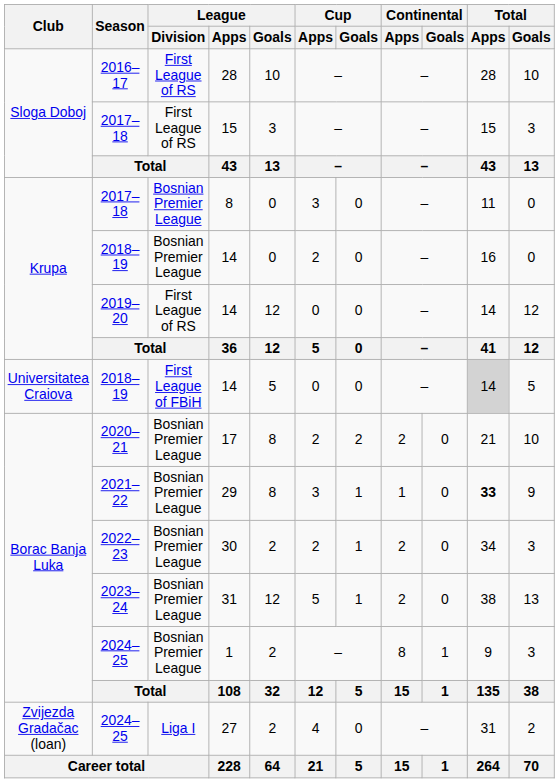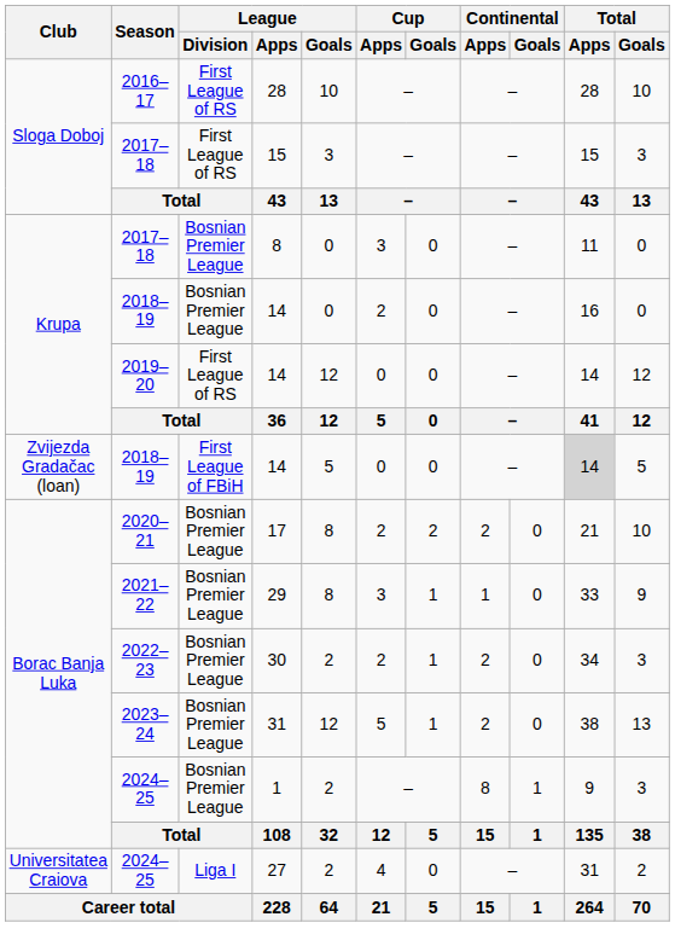First League of FBiH / 14 | Club: Universitatea Craiova -> Zvijezda Gradačac (loan)
29 | Total / Apps: bold -> normal
27 | Club: Zvijezda Gradačac (loan) -> Universitatea Craiova
